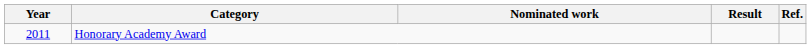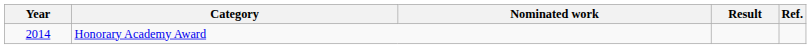Honorary Academy Award | Year: 2011 -> 2014
